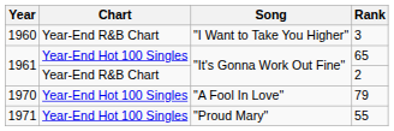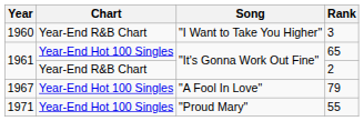79 | Year: 1970 -> 1967
